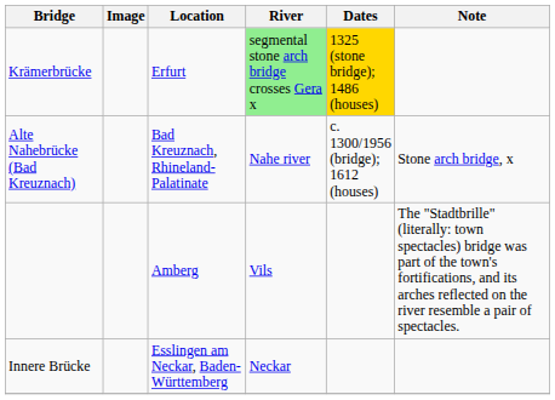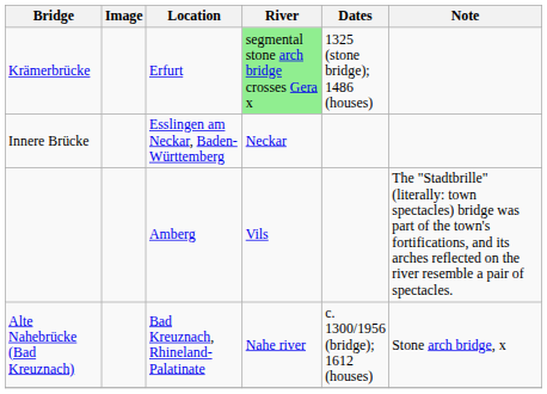Krämerbrücke | Dates: gold background -> no background
rows swapped: Alte Nahebrücke (Bad Kreuznach) <-> Innere Brücke
